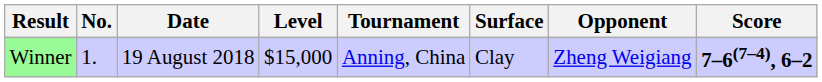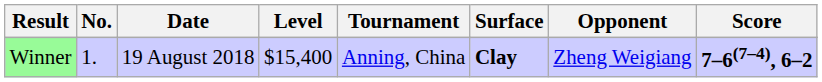Winner | Level: $15,000 -> $15,400
Winner | Surface: normal -> bold
